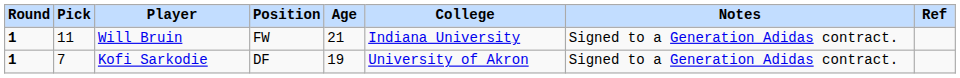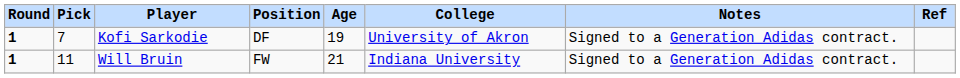rows swapped: Kofi Sarkodie <-> Will Bruin
